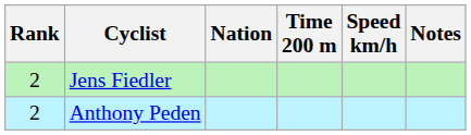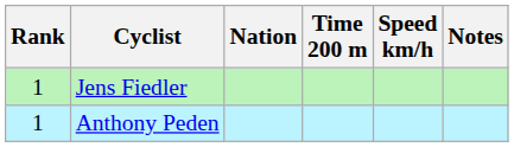Jens Fiedler | Rank: 2 -> 1
Anthony Peden | Rank: 2 -> 1
